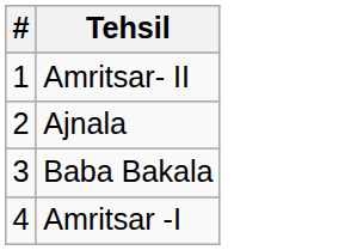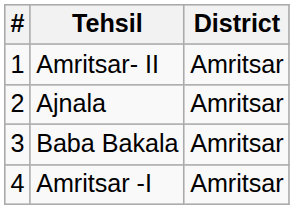+ column: District | Amritsar | Amritsar | Amritsar | Amritsar
